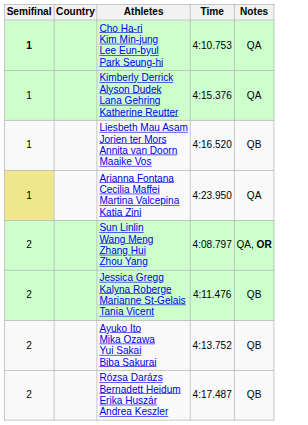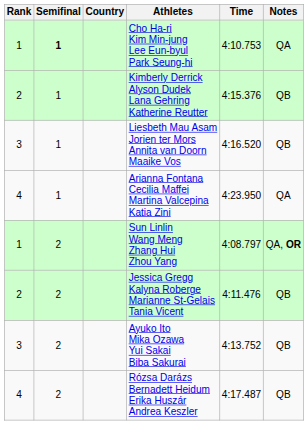+ column: Rank | 1 | 2 | 3 | 4 | 1 | 2 | 3 | 4
Kimberly Derrick Alyson Dudek Lana Gehring Katherine Reutter | Notes: QA -> QB
Arianna Fontana Cecilia Maffei Martina Valcepina Katia Zini | Semifinal: khaki background -> no background
